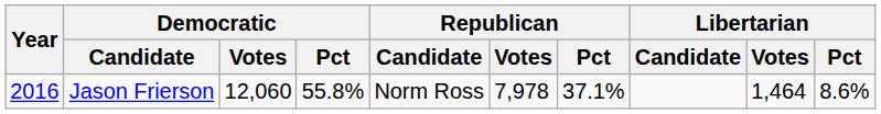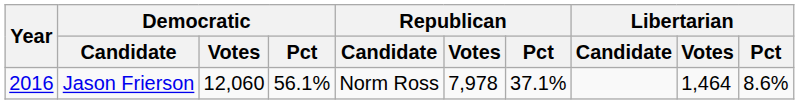Jason Frierson | Democratic / Pct: 55.8% -> 56.1%
